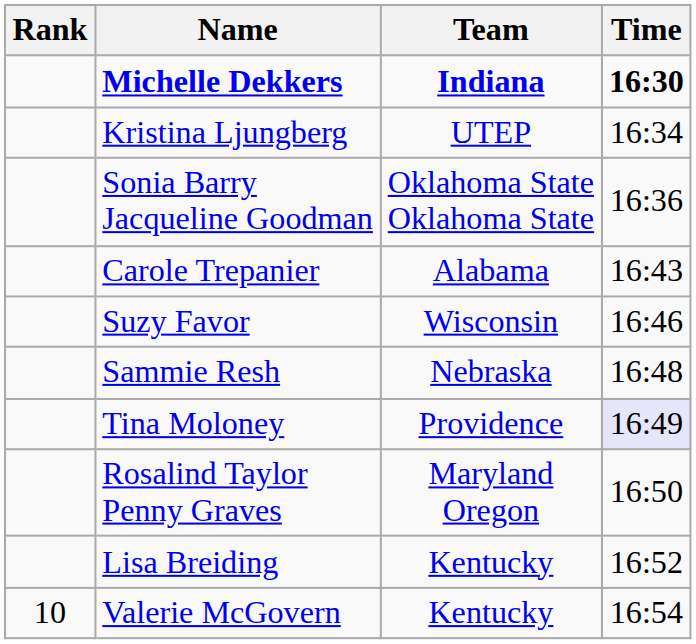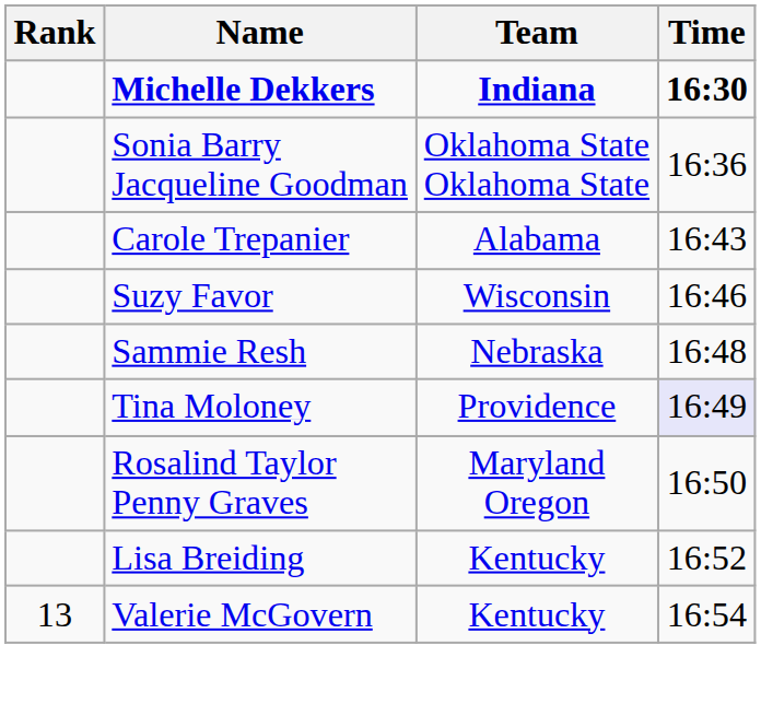- row: Kristina Ljungberg | UTEP | 16:34
Valerie McGovern | Rank: 10 -> 13
